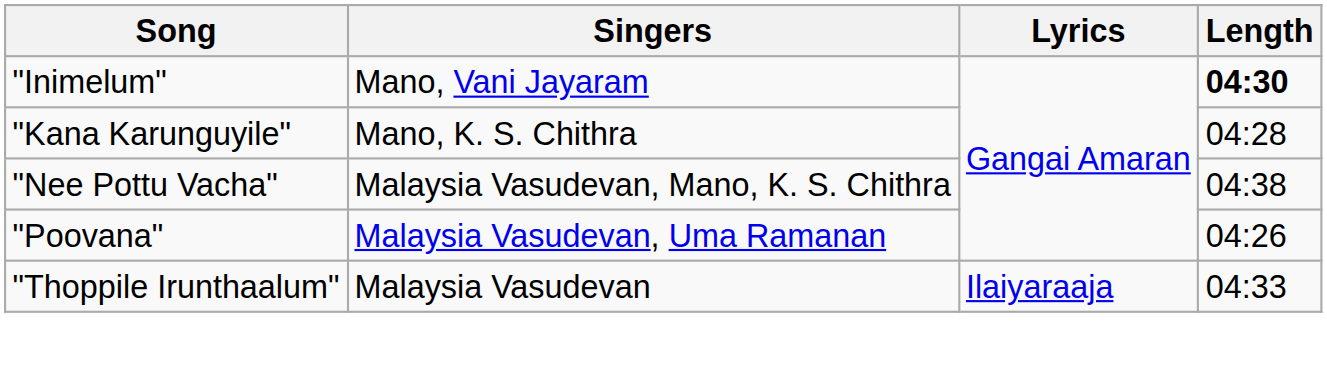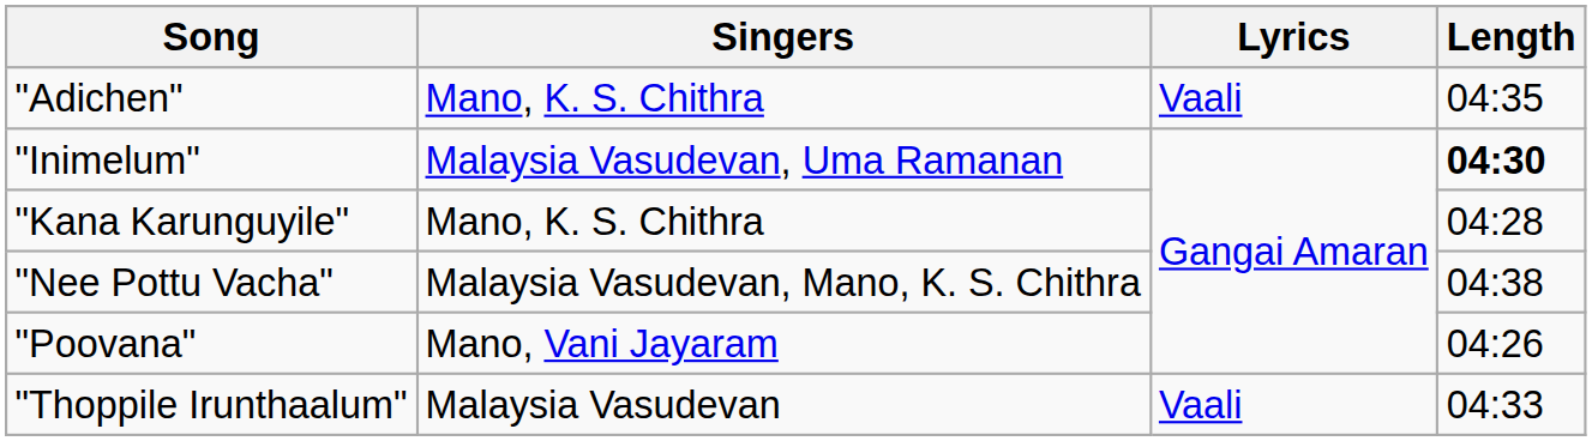+ row: "Adichen" | Mano, K. S. Chithra | Vaali | 04:35
"Inimelum" | Singers: Mano, Vani Jayaram -> Malaysia Vasudevan, Uma Ramanan
"Poovana" | Singers: Malaysia Vasudevan, Uma Ramanan -> Mano, Vani Jayaram
"Thoppile Irunthaalum" | Lyrics: Ilaiyaraaja -> Vaali
